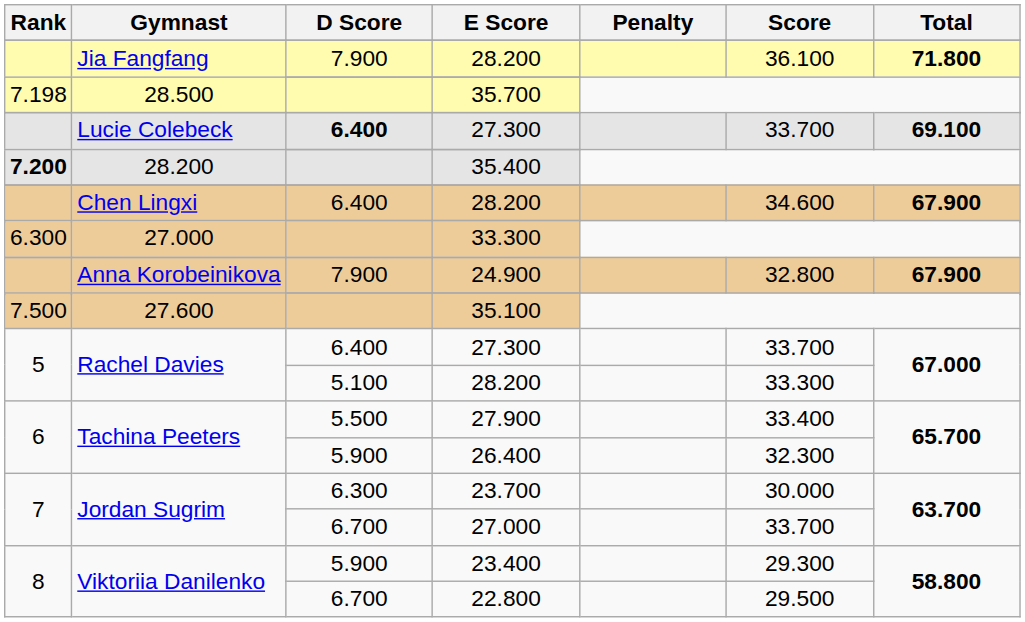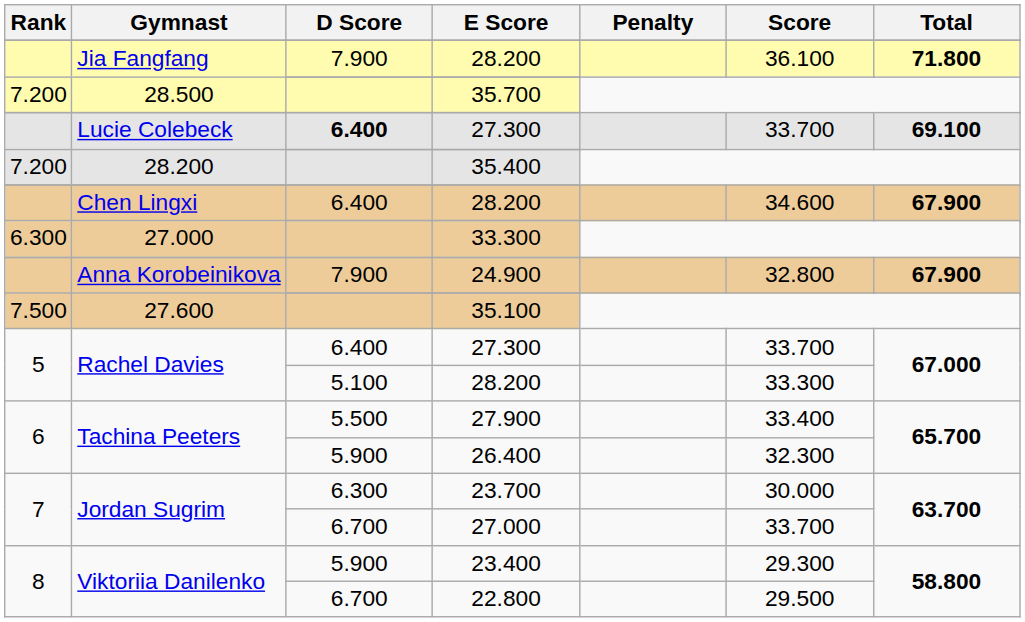35.700 | Rank: 7.198 -> 7.200
35.400 | Rank: bold -> normal
